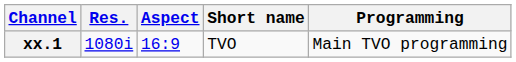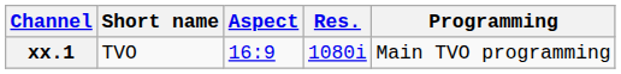columns swapped: Res. <-> Short name
